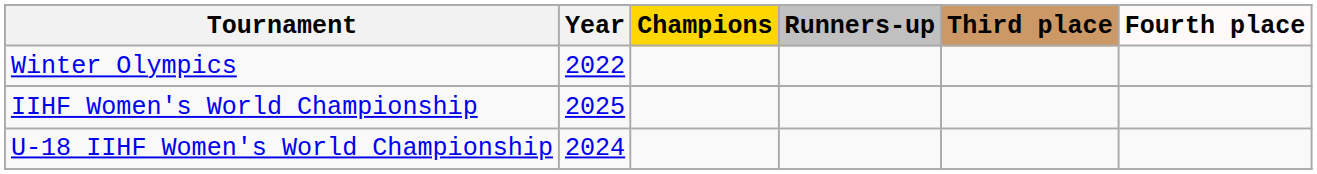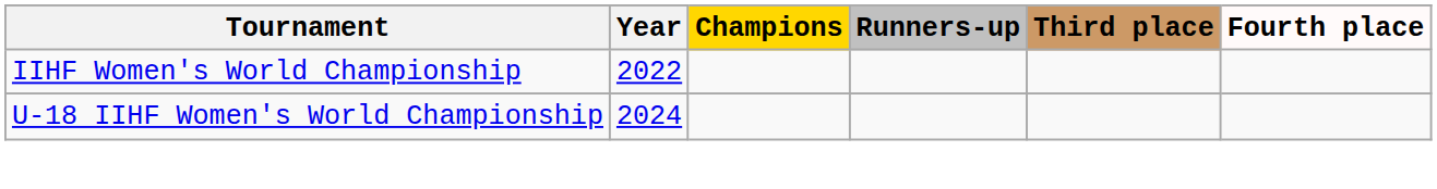- row: Winter Olympics | 2022
IIHF Women's World Championship | Year: 2025 -> 2022
